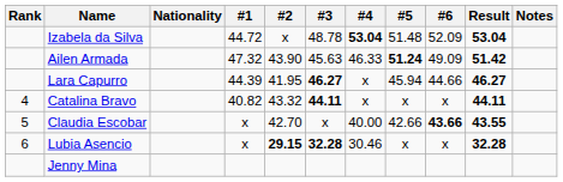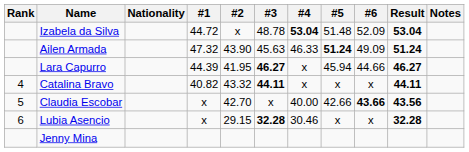Ailen Armada | Result: 51.42 -> 51.24
Claudia Escobar | Result: 43.55 -> 43.56
Lubia Asencio | #2: bold -> normal
